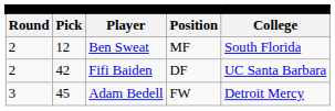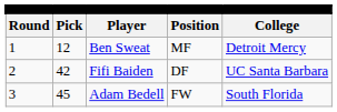Ben Sweat | column 1: 2 -> 1
Ben Sweat | column 5: South Florida -> Detroit Mercy
Adam Bedell | column 5: Detroit Mercy -> South Florida
